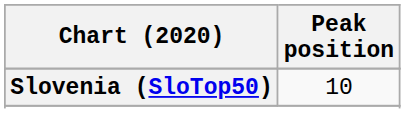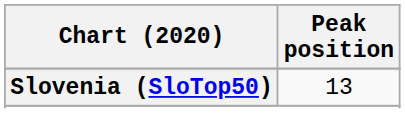Slovenia (SloTop50) | Peak position: 10 -> 13
